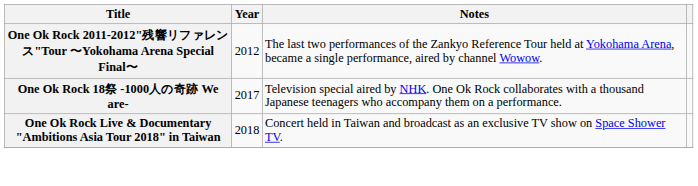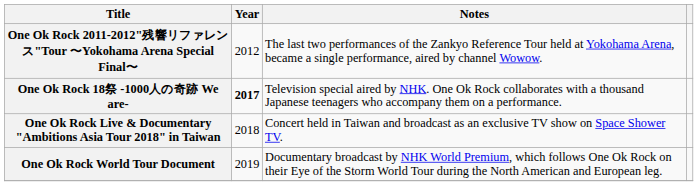One Ok Rock 18祭 -1000人の奇跡 We are- | Year: normal -> bold
+ row: One Ok Rock World Tour Document | 2019 | Documentary broadcast by NHK World Premium, which follows One Ok Rock on their Eye of the Storm World Tour during the North American and European leg.
